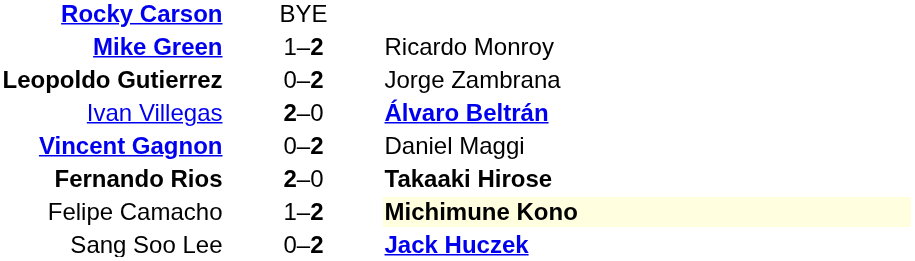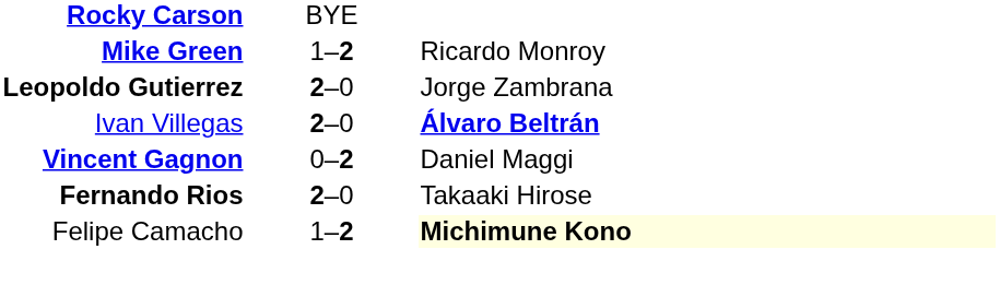Leopoldo Gutierrez | column 2: 0–2 -> 2–0
Fernando Rios | column 3: bold -> normal
- row: Sang Soo Lee | 0–2 | Jack Huczek
